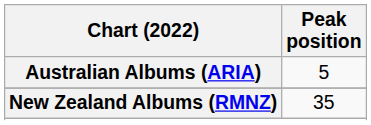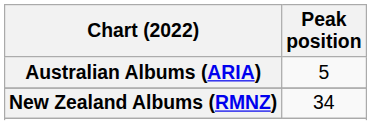New Zealand Albums (RMNZ) | Peak position: 35 -> 34
